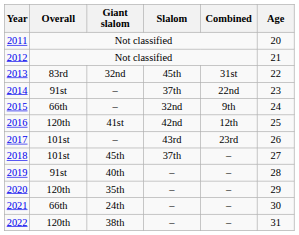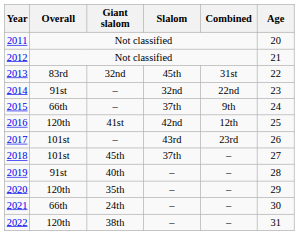2014 | Slalom: 37th -> 32nd
2015 | Slalom: 32nd -> 37th
